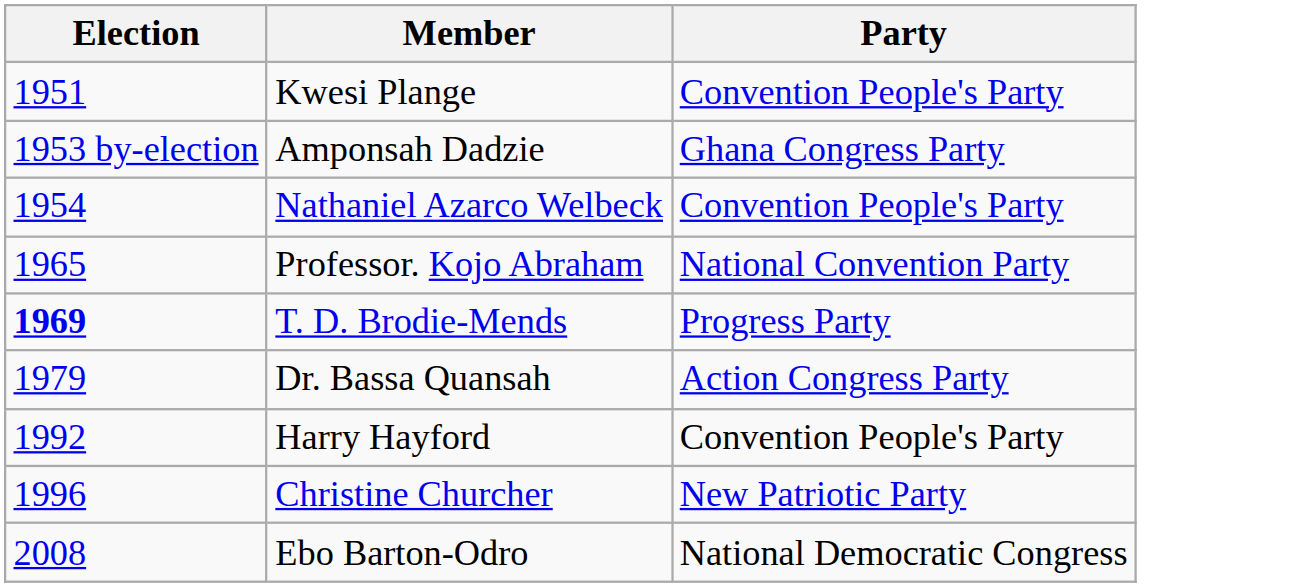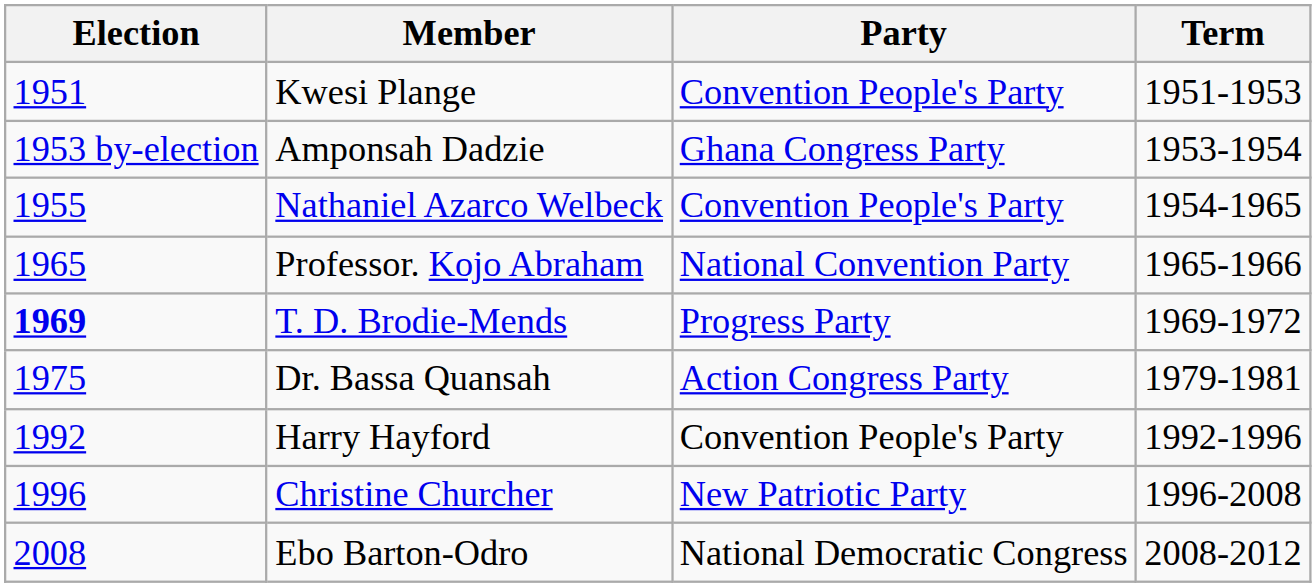+ column: Term | 1951-1953 | 1953-1954 | 1954-1965 | 1965-1966 | 1969-1972 | 1979-1981 | 1992-1996 | 1996-2008 | 2008-2012
Nathaniel Azarco Welbeck | Election: 1954 -> 1955
Dr. Bassa Quansah | Election: 1979 -> 1975
